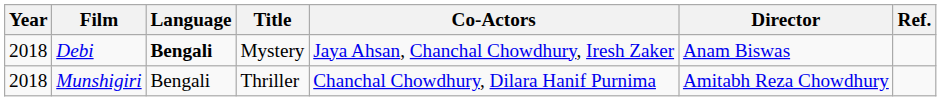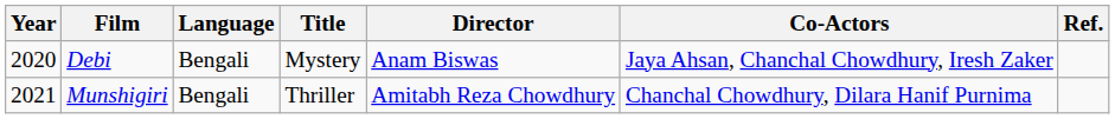columns swapped: Director <-> Co-Actors
Debi | Year: 2018 -> 2020
Debi | Language: bold -> normal
Munshigiri | Year: 2018 -> 2021
